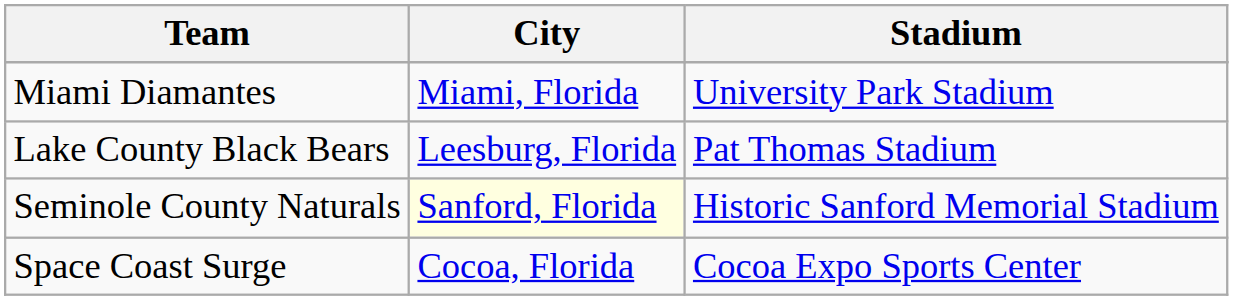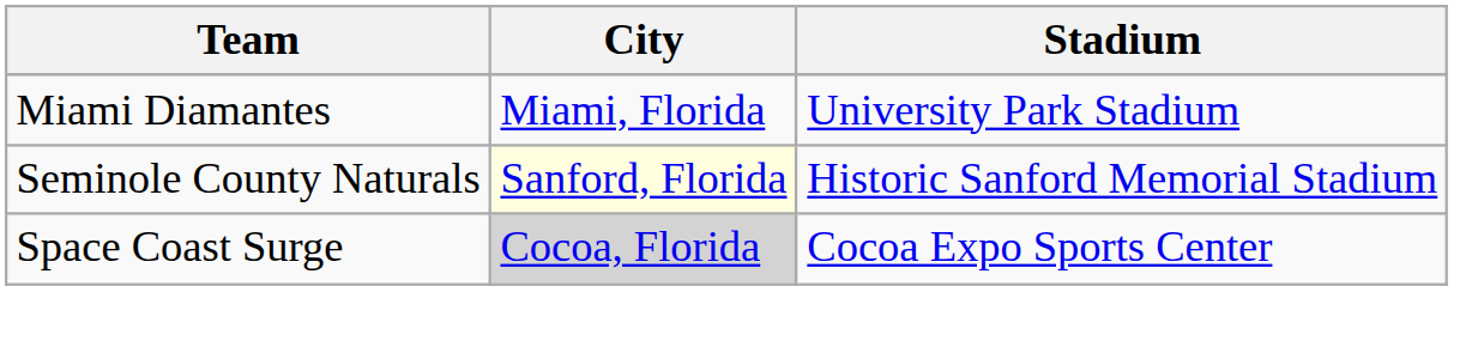- row: Lake County Black Bears | Leesburg, Florida | Pat Thomas Stadium
Space Coast Surge | City: no background -> lightgrey background
